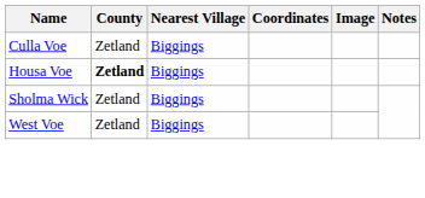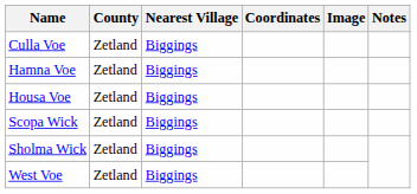+ row: Hamna Voe | Zetland | Biggings
Housa Voe | County: bold -> normal
+ row: Scopa Wick | Zetland | Biggings
